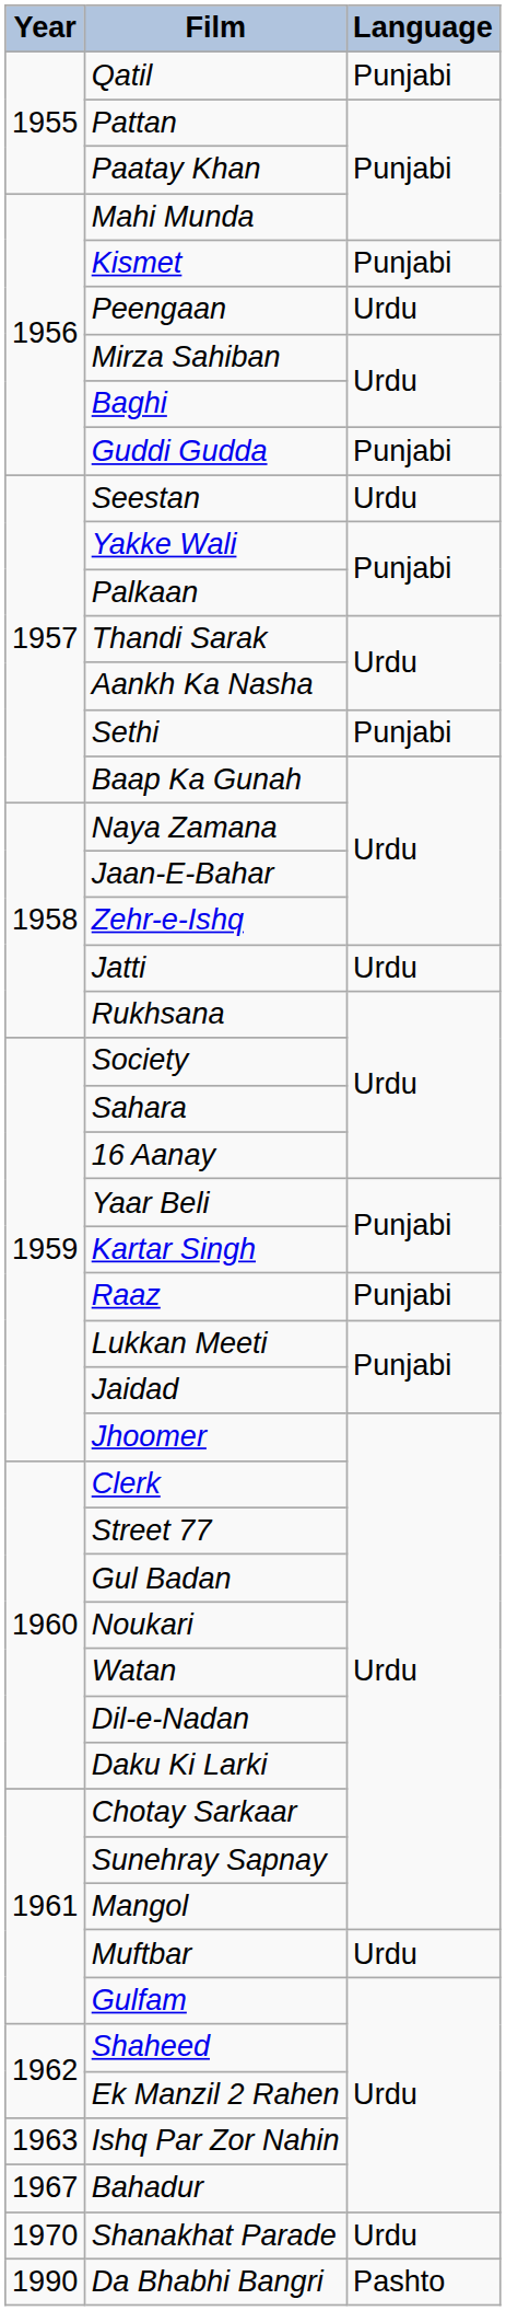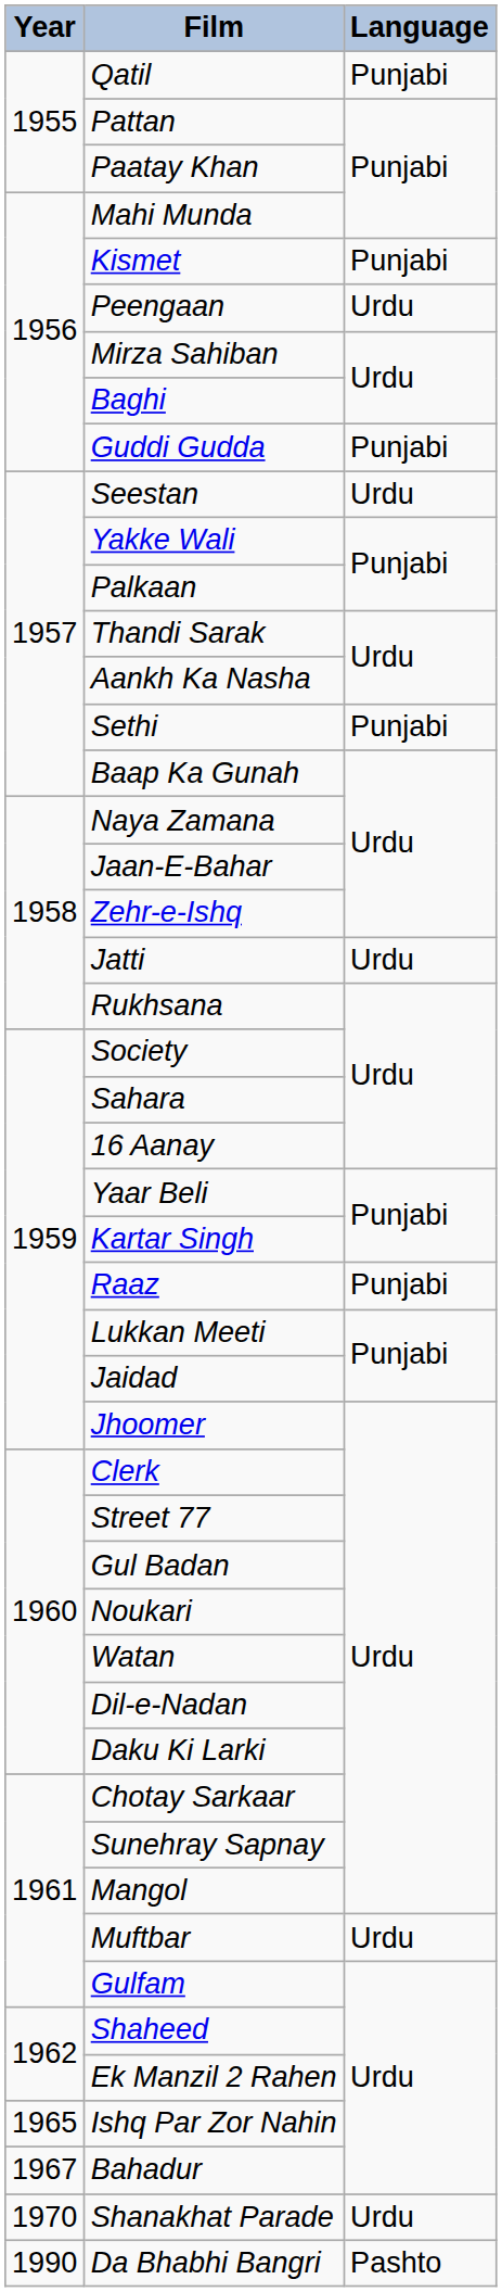Ishq Par Zor Nahin | Year: 1963 -> 1965
